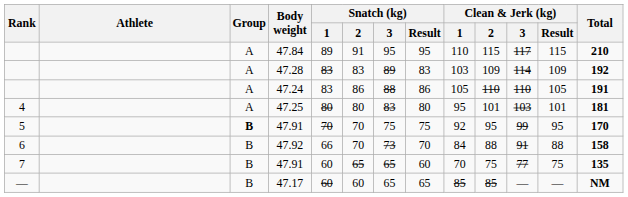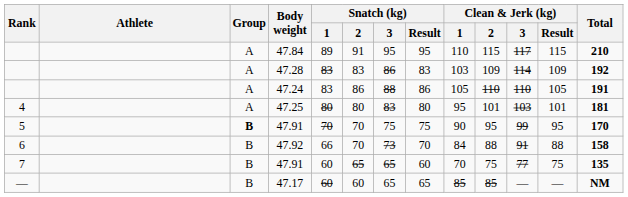47.28 | Snatch (kg) / 3: 89 -> 86
5 / 47.91 | Clean & Jerk (kg) / 1: 92 -> 90
